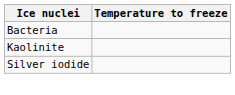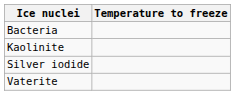+ row: Vaterite
